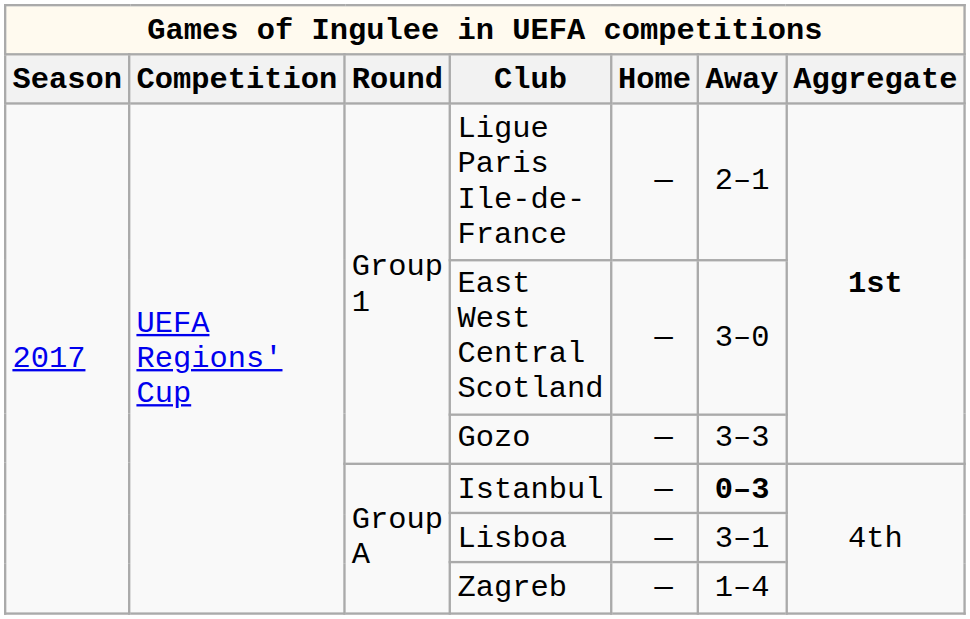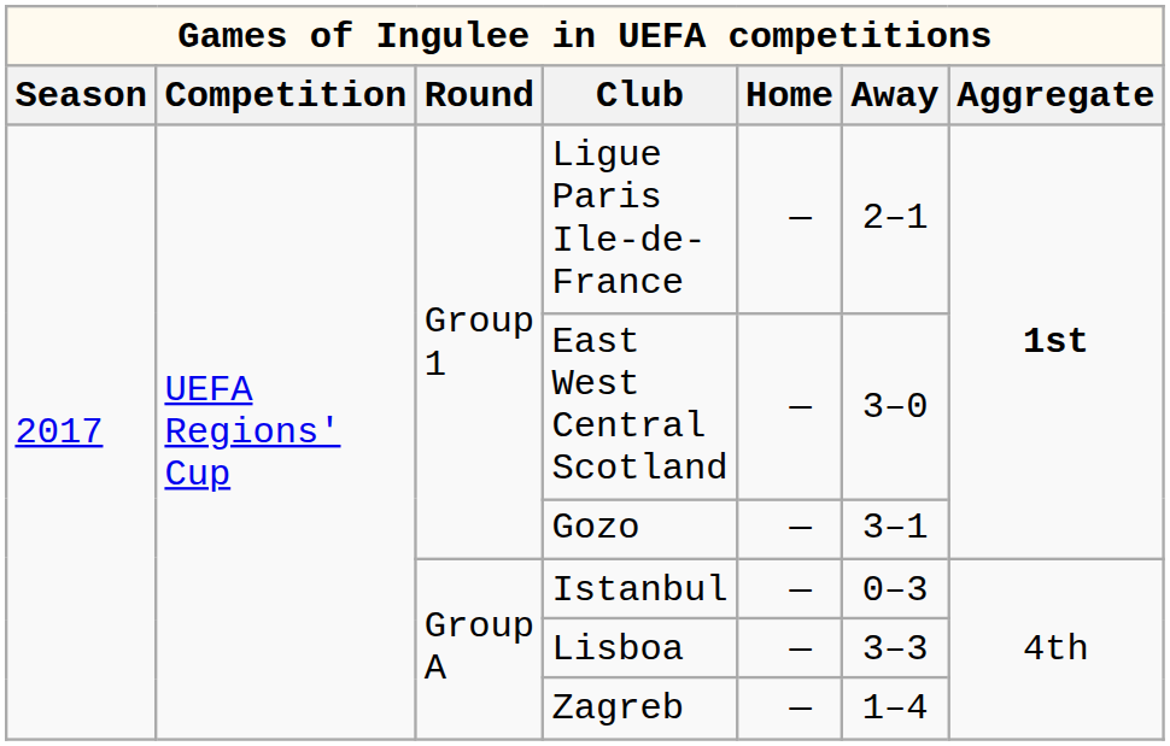Gozo | Away: 3–3 -> 3–1
Istanbul | Away: bold -> normal
Lisboa | Away: 3–1 -> 3–3
